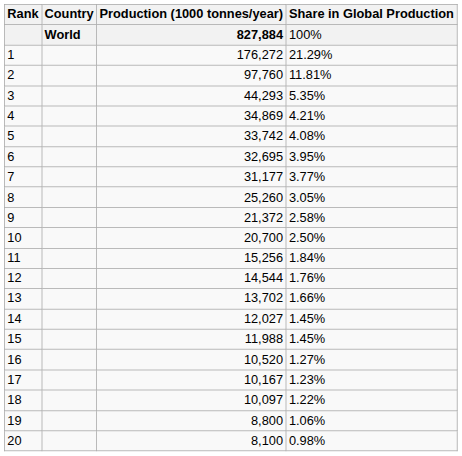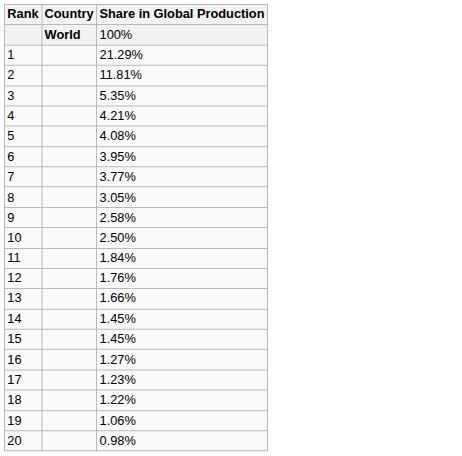- column: Production (1000 tonnes/year) | 827,884 | 176,272 | 97,760 | 44,293 | 34,869 | 33,742 | 32,695 | 31,177 | 25,260 | 21,372 | 20,700 | 15,256 | 14,544 | 13,702 | 12,027 | 11,988 | 10,520 | 10,167 | 10,097 | 8,800 | 8,100
